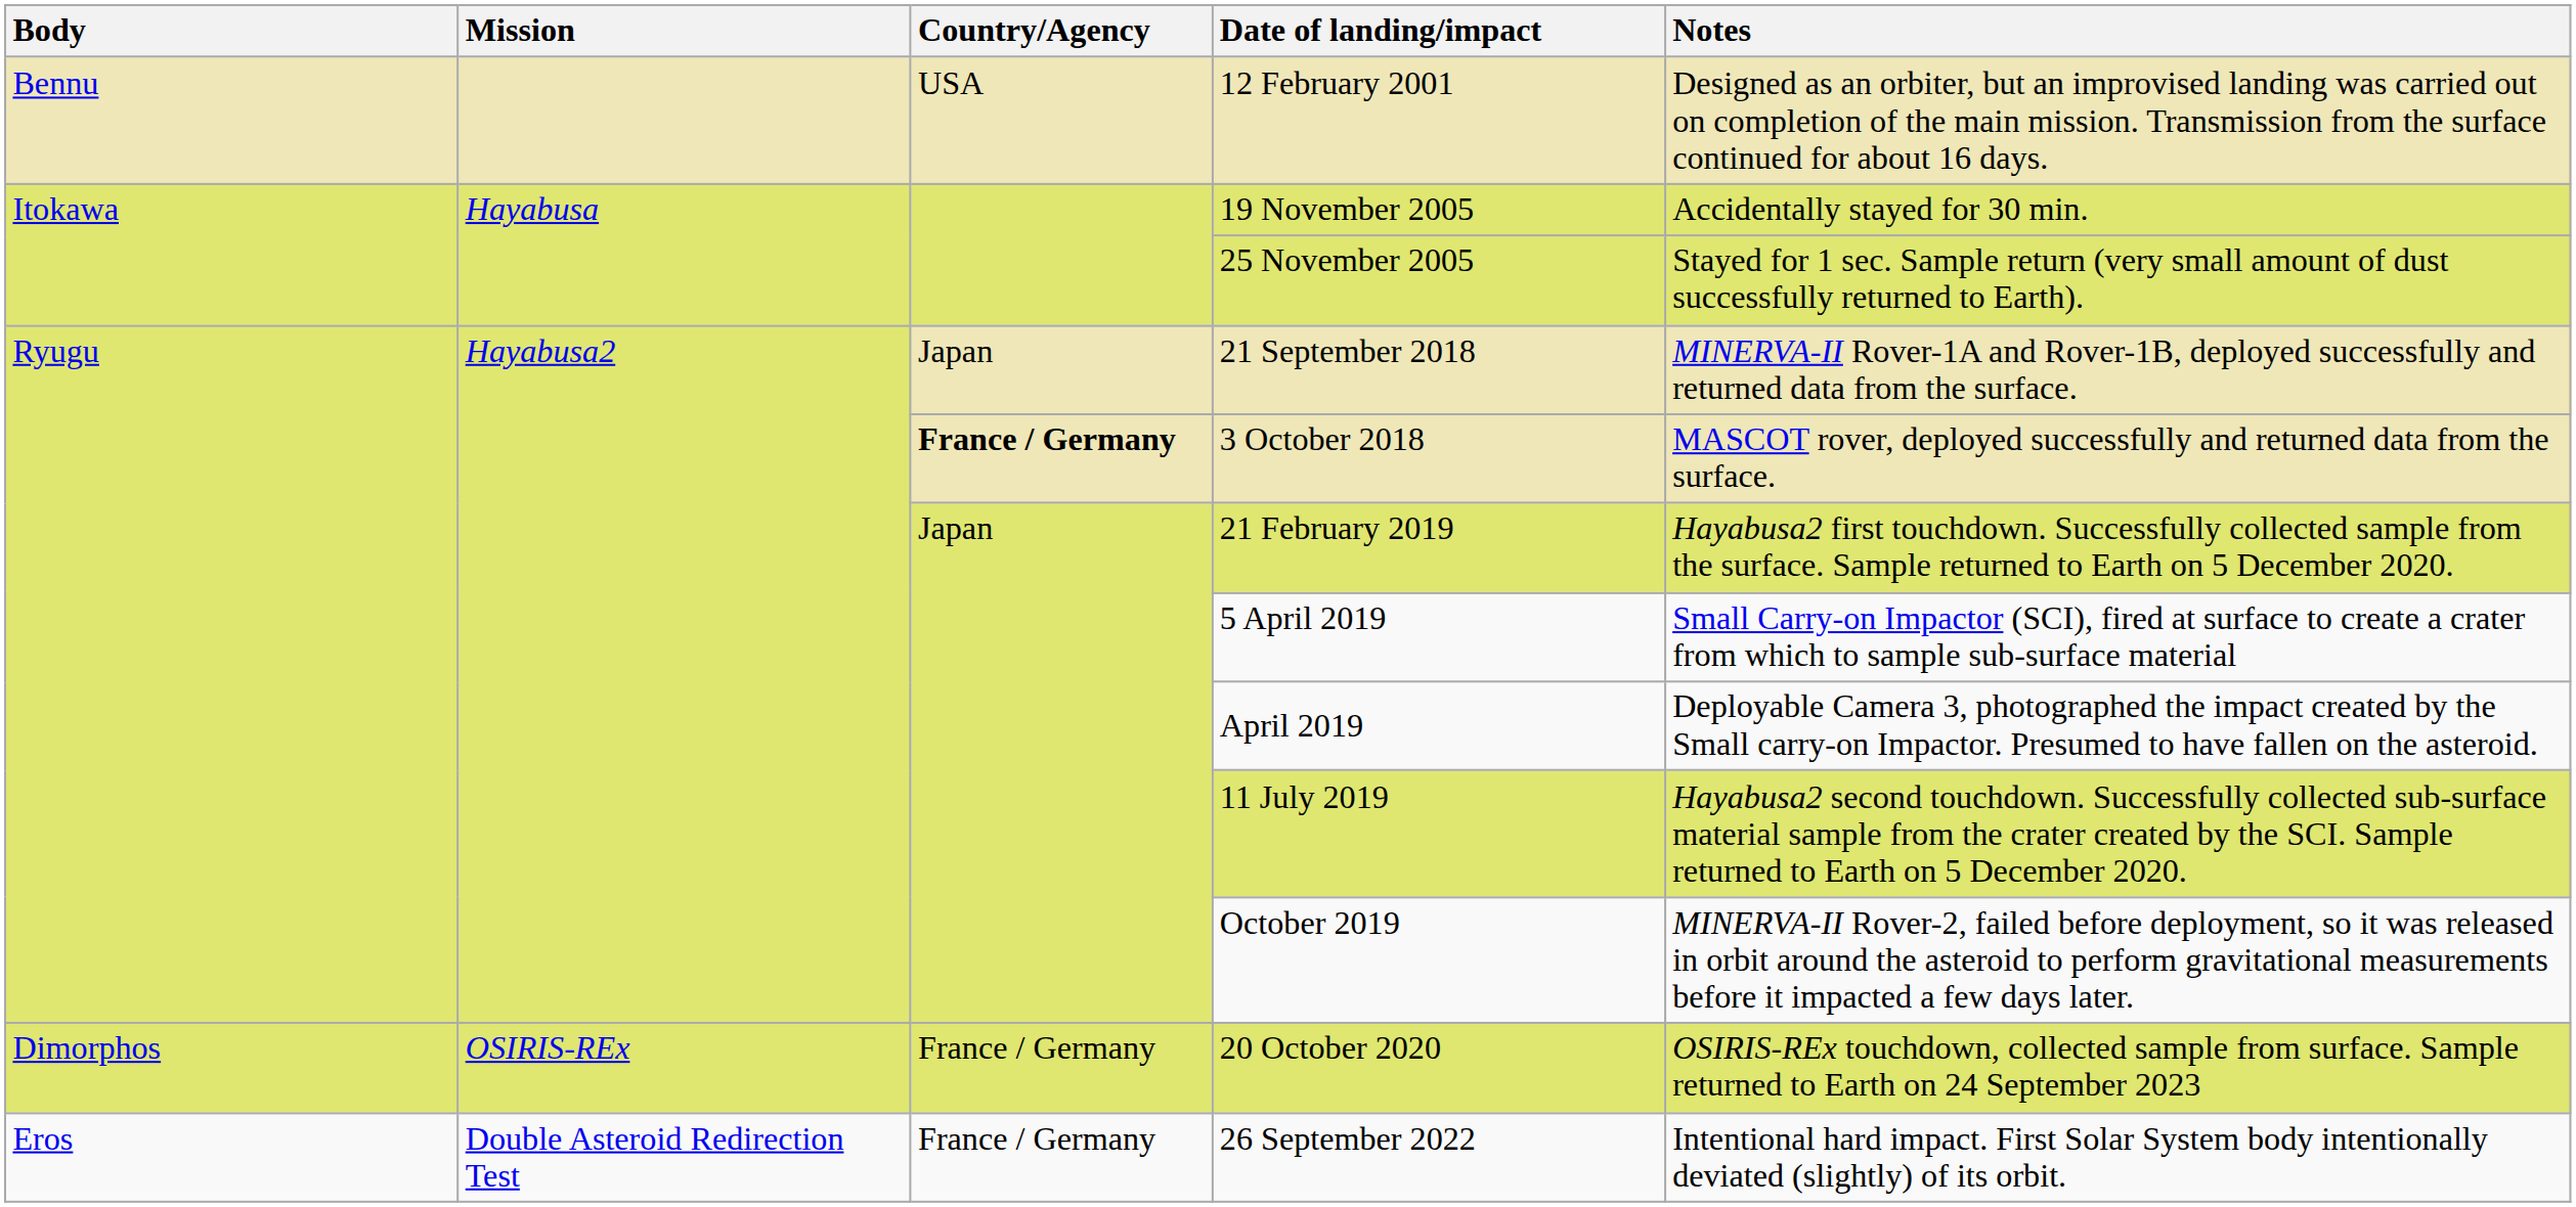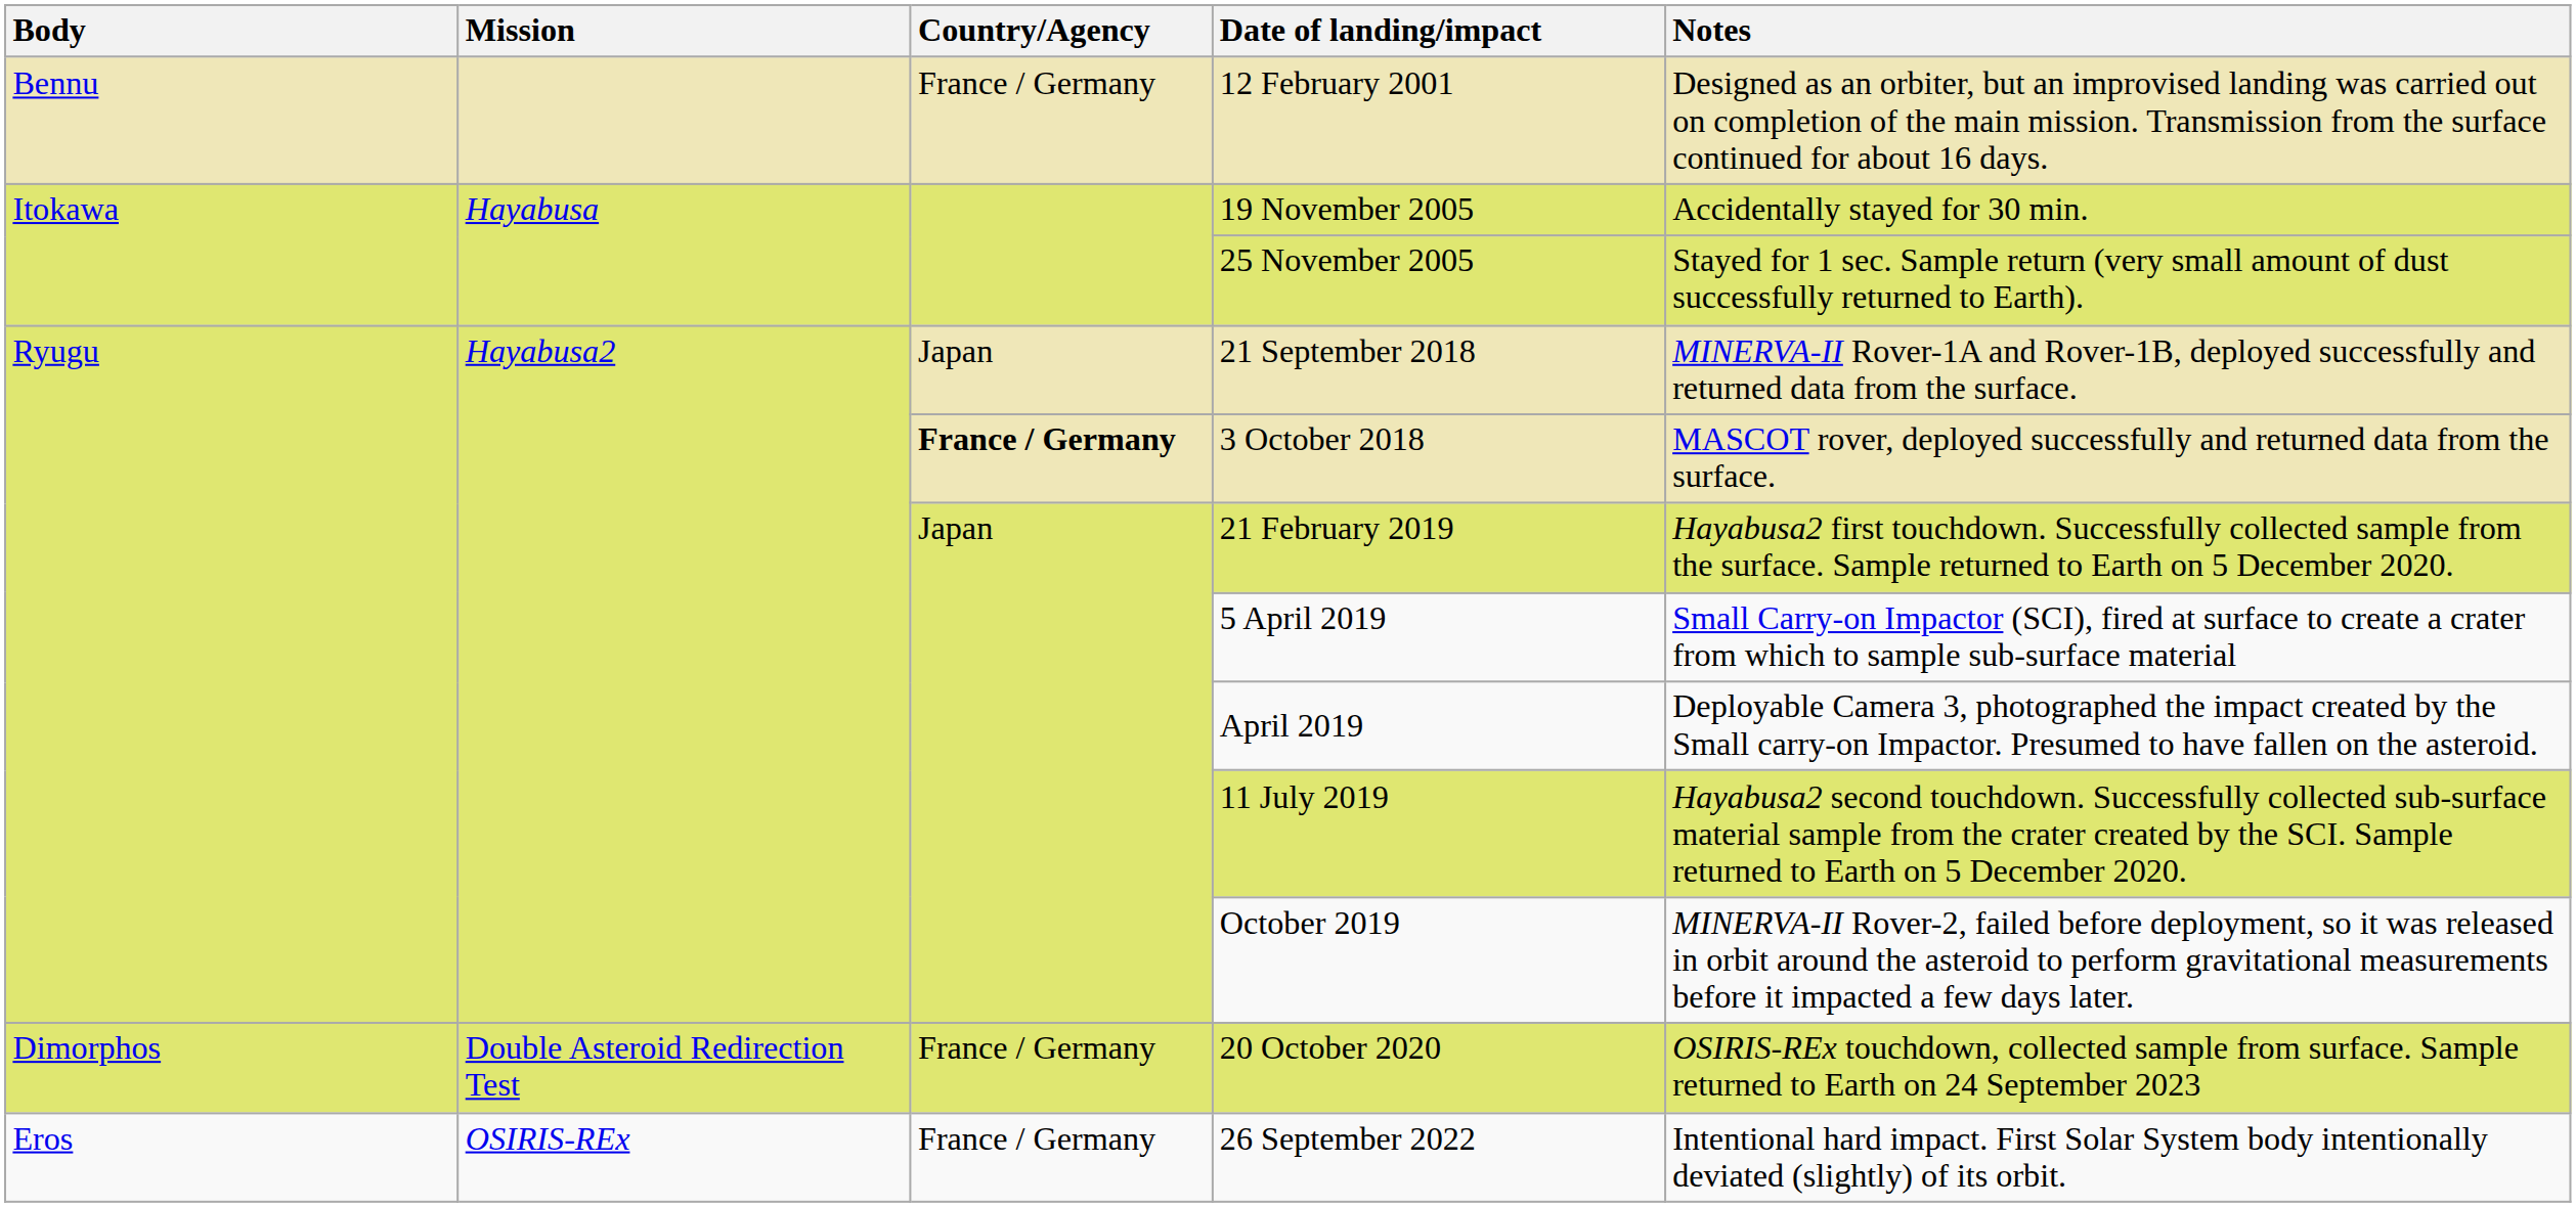12 February 2001 | Country/Agency: USA -> France / Germany
20 October 2020 | Mission: OSIRIS-REx -> Double Asteroid Redirection Test
26 September 2022 | Mission: Double Asteroid Redirection Test -> OSIRIS-REx
